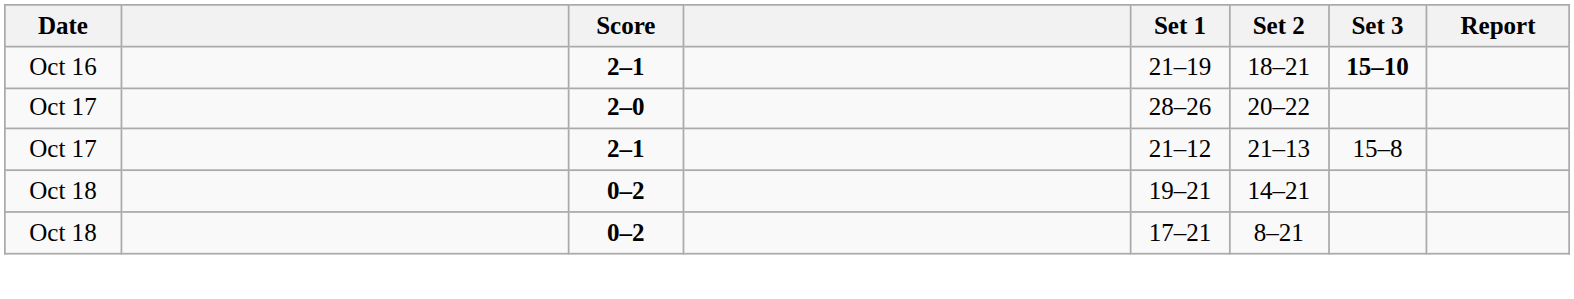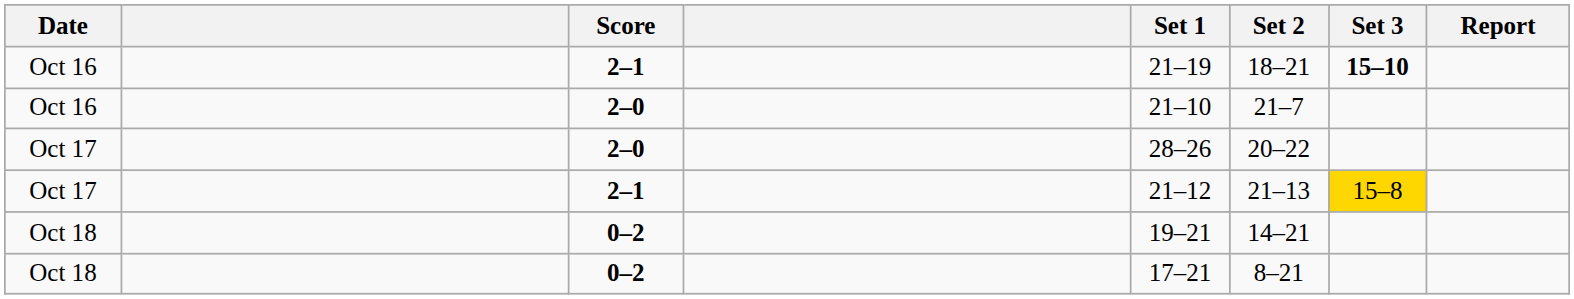+ row: Oct 16 | 2–0 | 21–10 | 21–7
Oct 17 / 2–1 | Set 3: no background -> gold background
